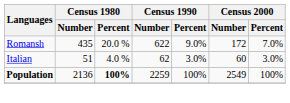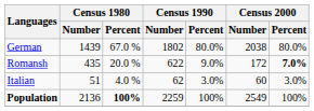+ row: German | 1439 | 67.0 % | 1802 | 80.0% | 2038 | 80.0%
Romansh | Census 2000 / Percent: normal -> bold
